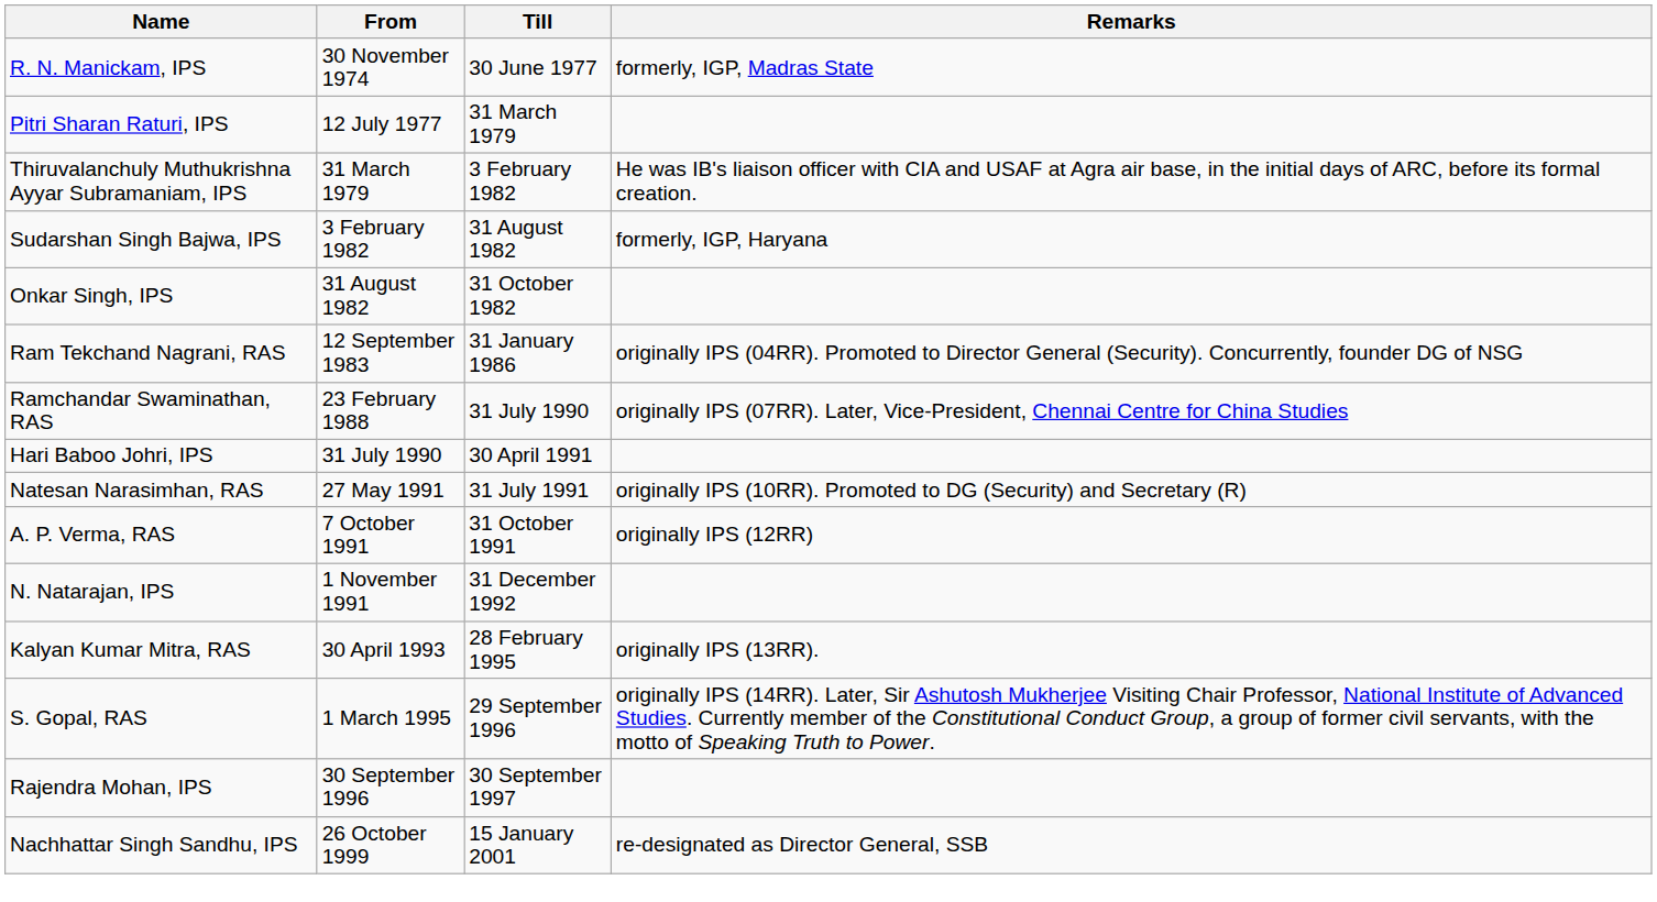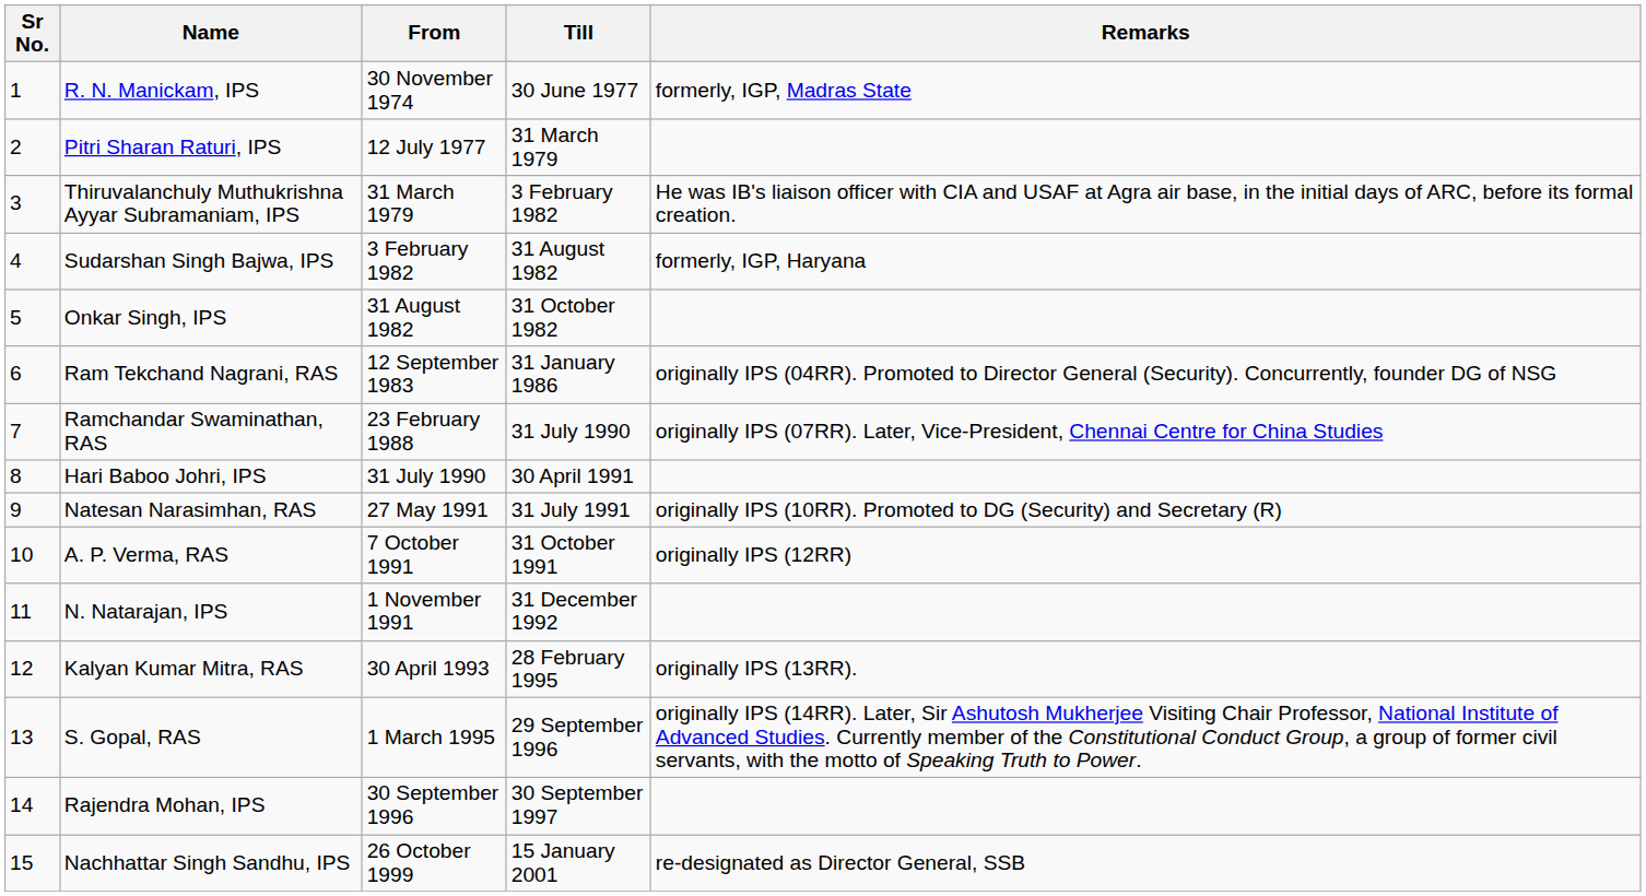+ column: Sr No. | 1 | 2 | 3 | 4 | 5 | 6 | 7 | 8 | 9 | 10 | 11 | 12 | 13 | 14 | 15
